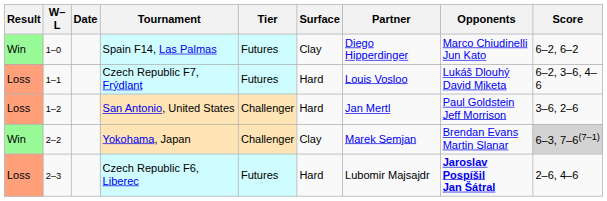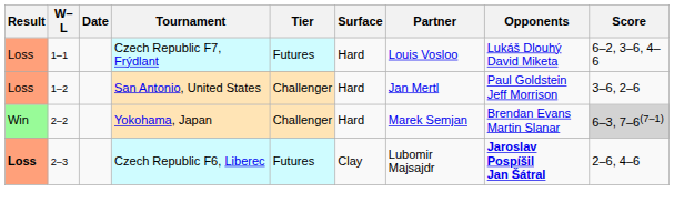- row: Win | 1–0 | Spain F14, Las Palmas | Futures | Clay | Diego Hipperdinger | Marco Chiudinelli Jun Kato | 6–2, 6–2
Yokohama, Japan | Surface: Clay -> Hard
Czech Republic F6, Liberec | Result: normal -> bold
Czech Republic F6, Liberec | Surface: Hard -> Clay
